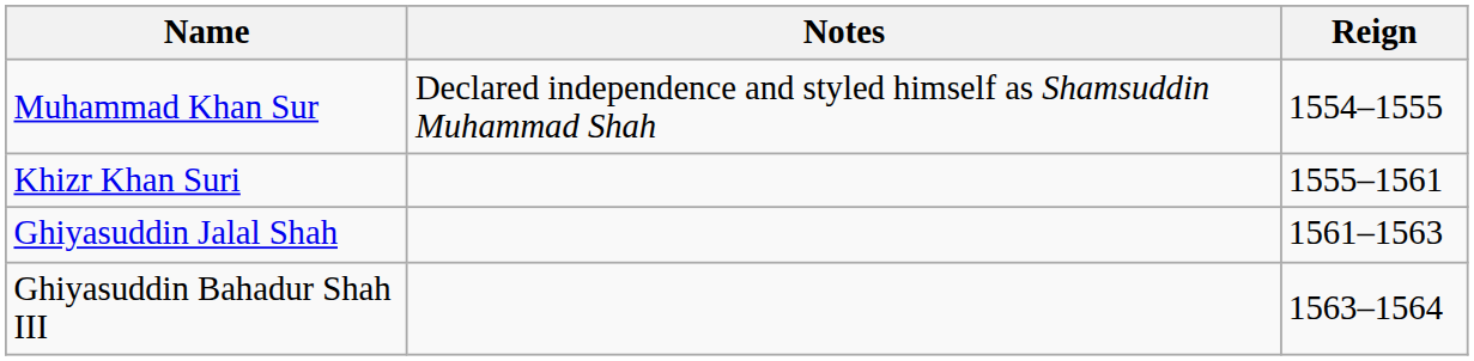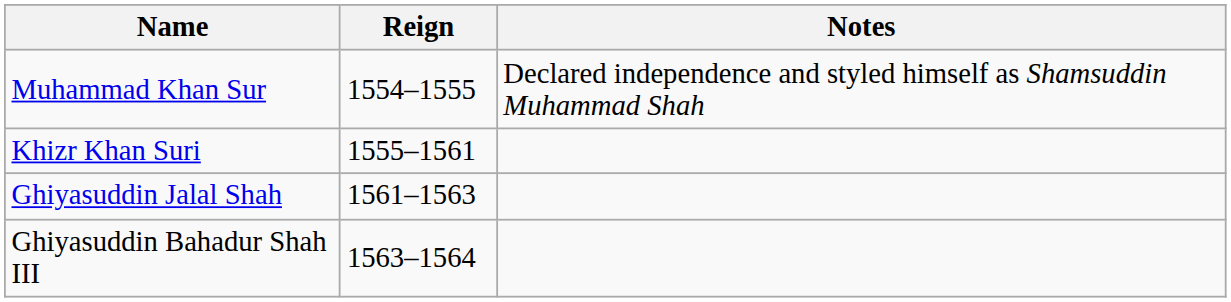columns swapped: Reign <-> Notes
